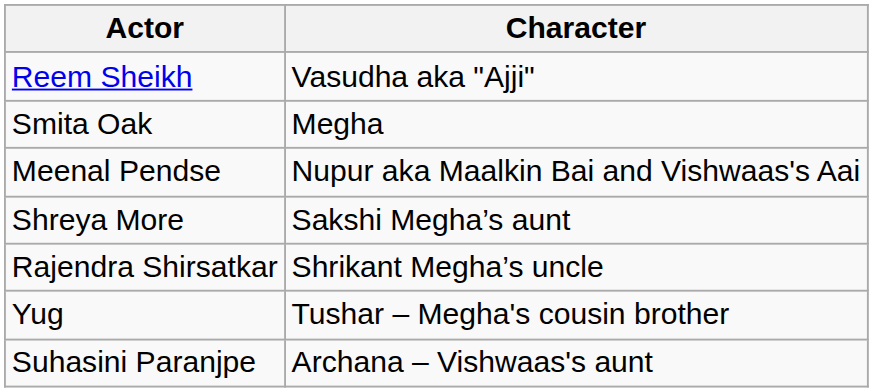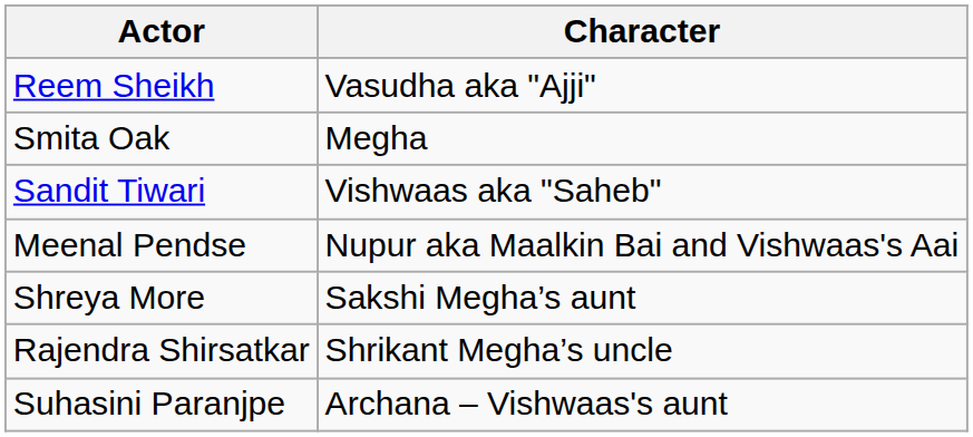+ row: Sandit Tiwari | Vishwaas aka "Saheb"
- row: Yug | Tushar – Megha's cousin brother
